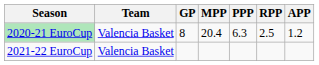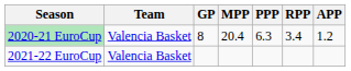2020-21 EuroCup | RPP: 2.5 -> 3.4
